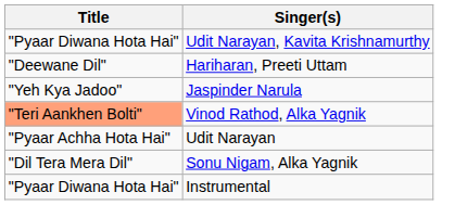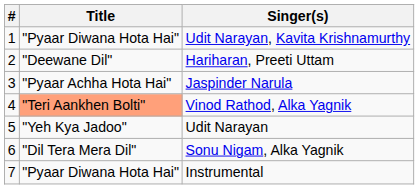+ column: # | 1 | 2 | 3 | 4 | 5 | 6 | 7
Jaspinder Narula | Title: "Yeh Kya Jadoo" -> "Pyaar Achha Hota Hai"
Udit Narayan | Title: "Pyaar Achha Hota Hai" -> "Yeh Kya Jadoo"
